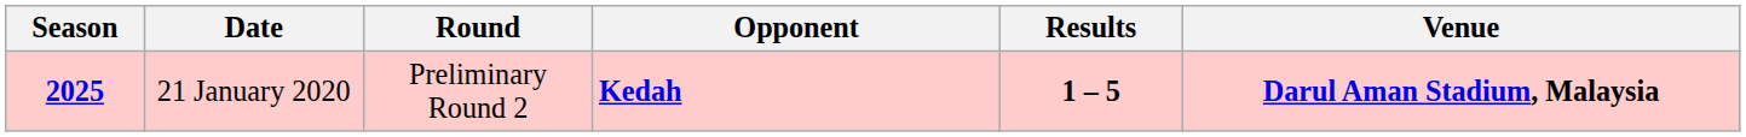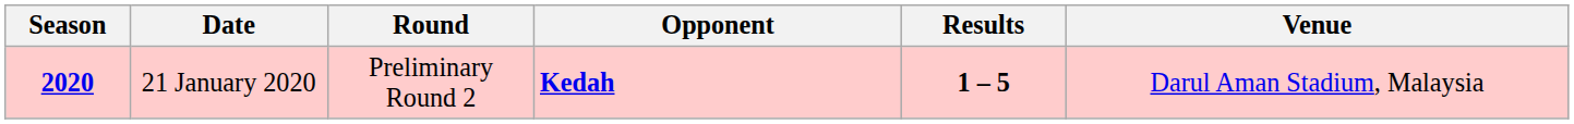21 January 2020 | Season: 2025 -> 2020
21 January 2020 | Venue: bold -> normal
